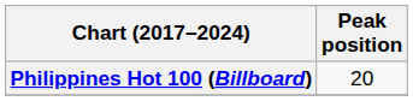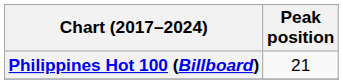Philippines Hot 100 (Billboard) | Peak position: 20 -> 21
